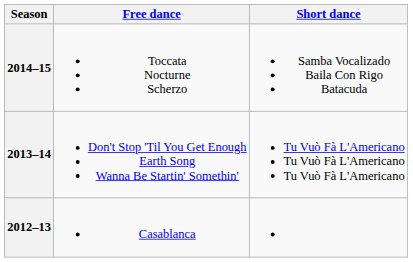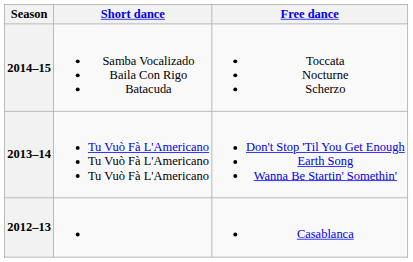columns swapped: Short dance <-> Free dance
